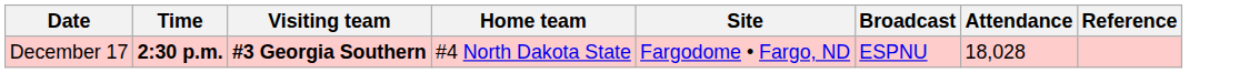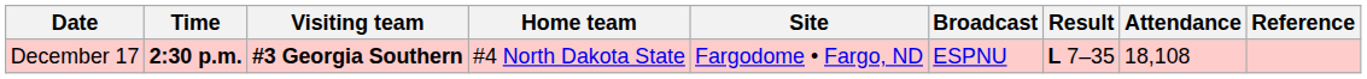+ column: Result | L 7–35
December 17 | Attendance: 18,028 -> 18,108
